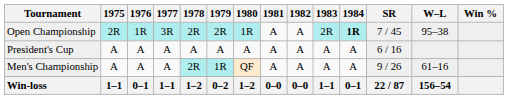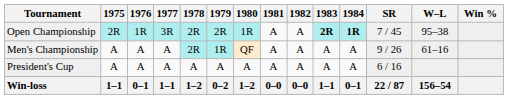Open Championship | 1983: normal -> bold
rows swapped: Men's Championship <-> President's Cup
